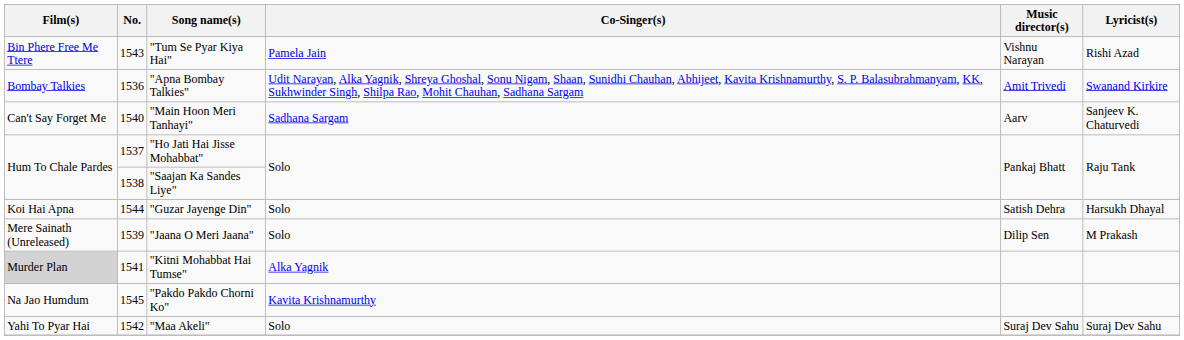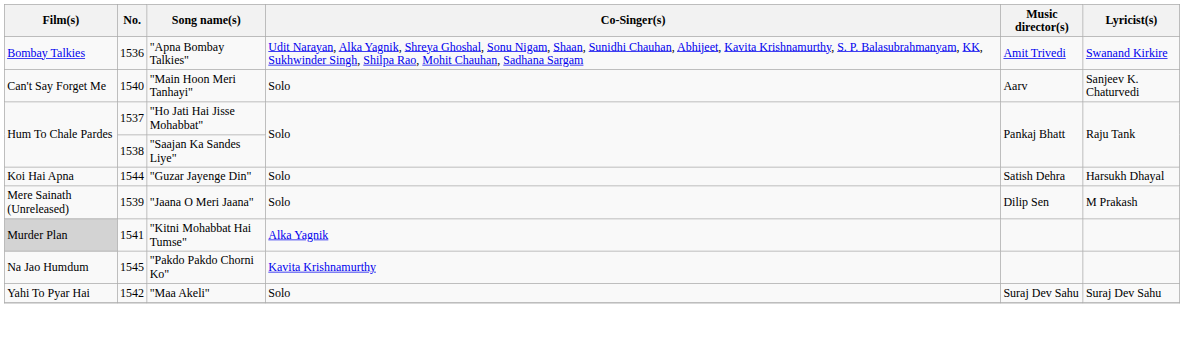- row: Bin Phere Free Me Ttere | 1543 | "Tum Se Pyar Kiya Hai" | Pamela Jain | Vishnu Narayan | Rishi Azad
"Main Hoon Meri Tanhayi" | Co-Singer(s): Sadhana Sargam -> Solo
